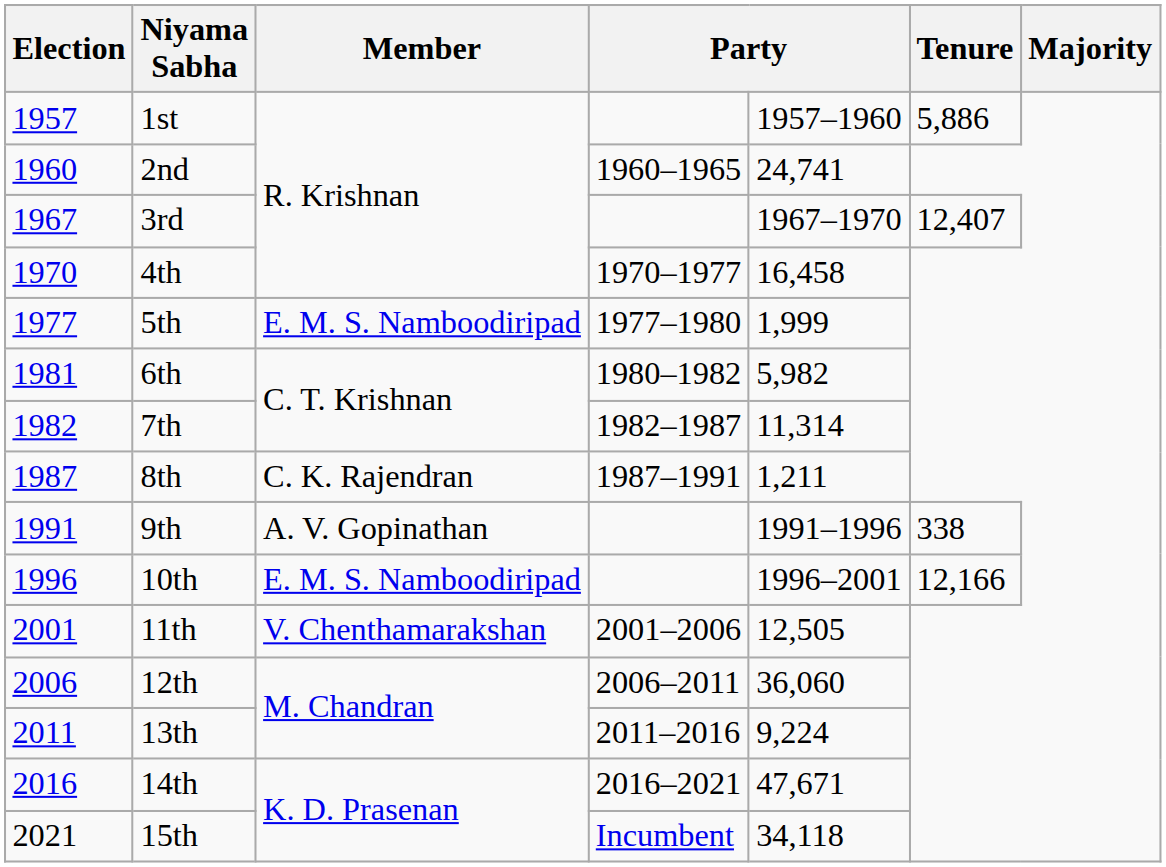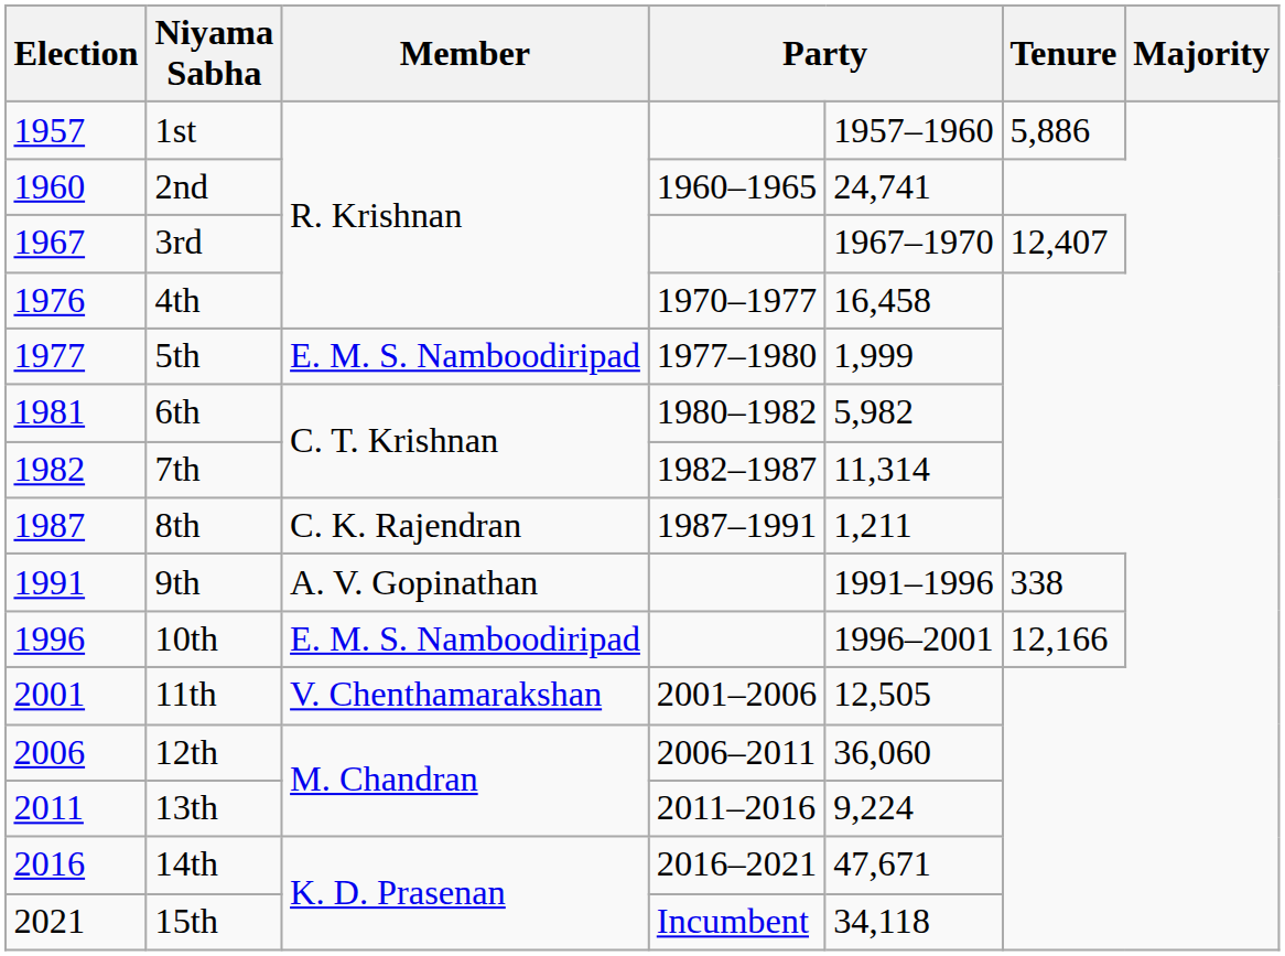4th | Election: 1970 -> 1976
